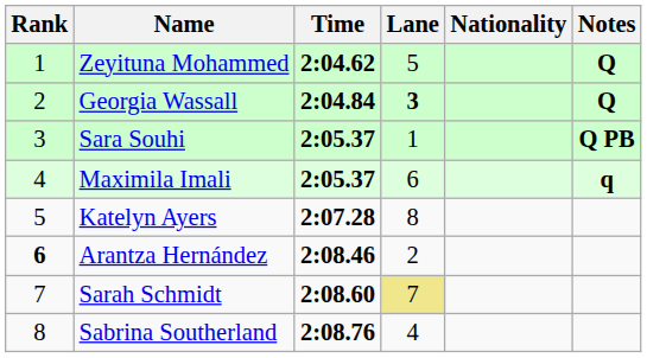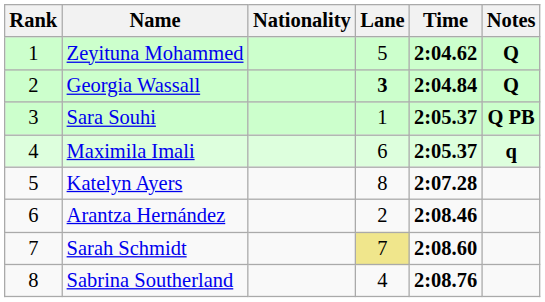columns swapped: Nationality <-> Time
Arantza Hernández | Rank: bold -> normal
